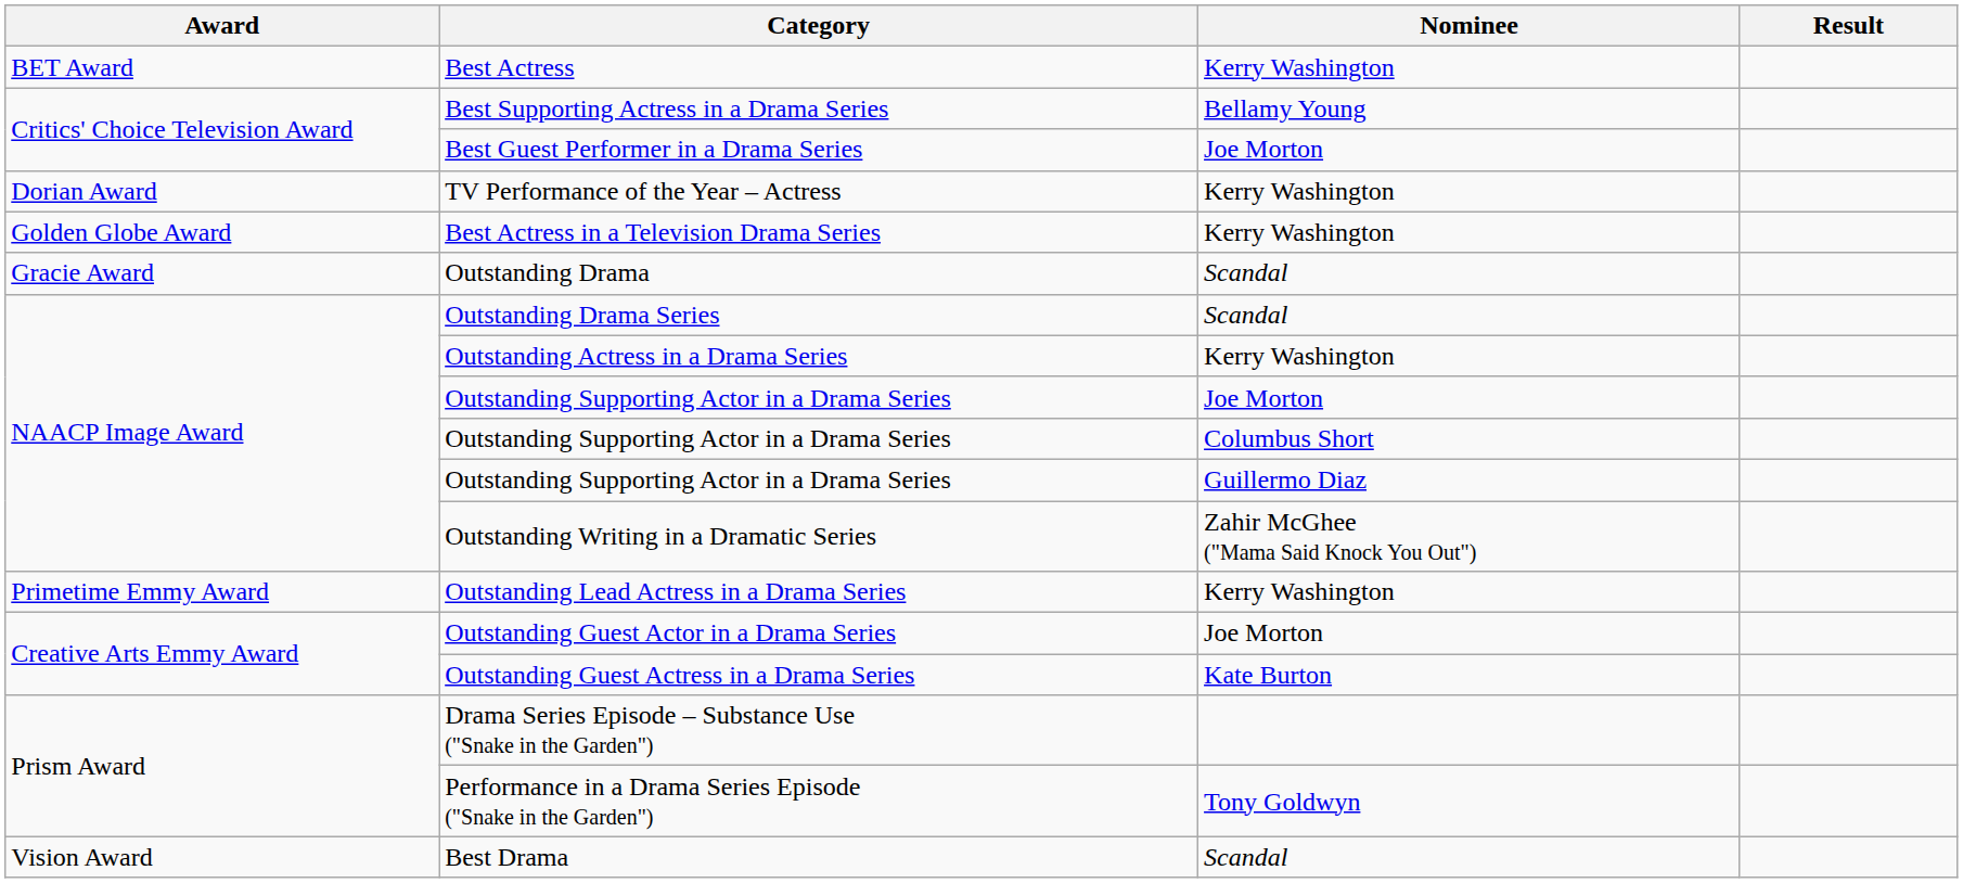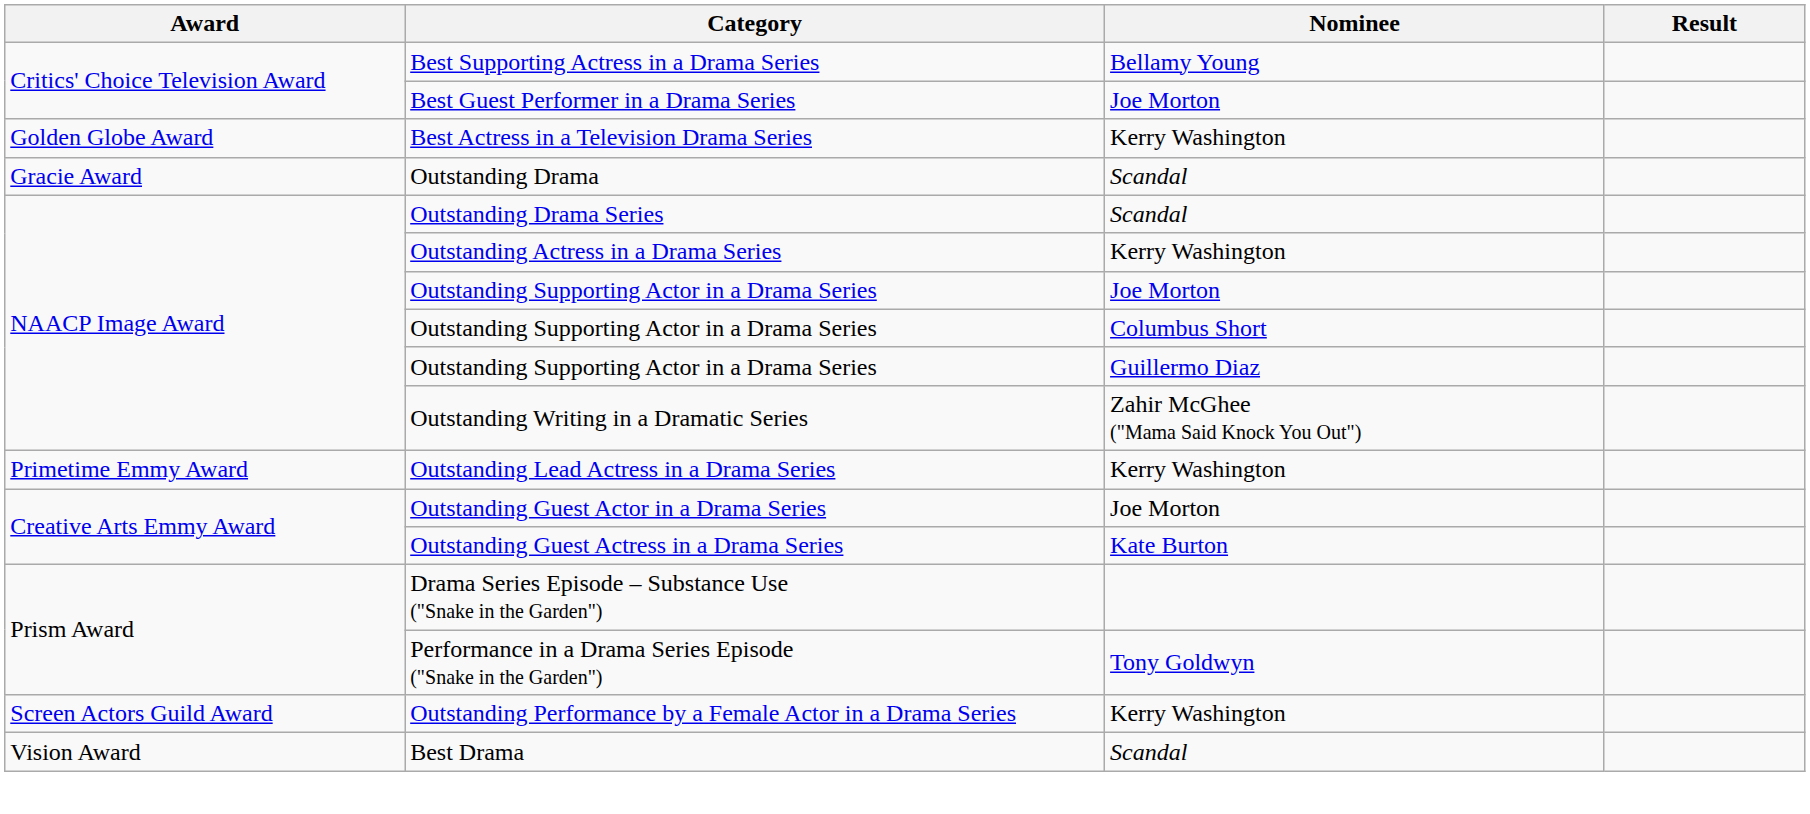- row: BET Award | Best Actress | Kerry Washington
- row: Dorian Award | TV Performance of the Year – Actress | Kerry Washington
+ row: Screen Actors Guild Award | Outstanding Performance by a Female Actor in a Drama Series | Kerry Washington
